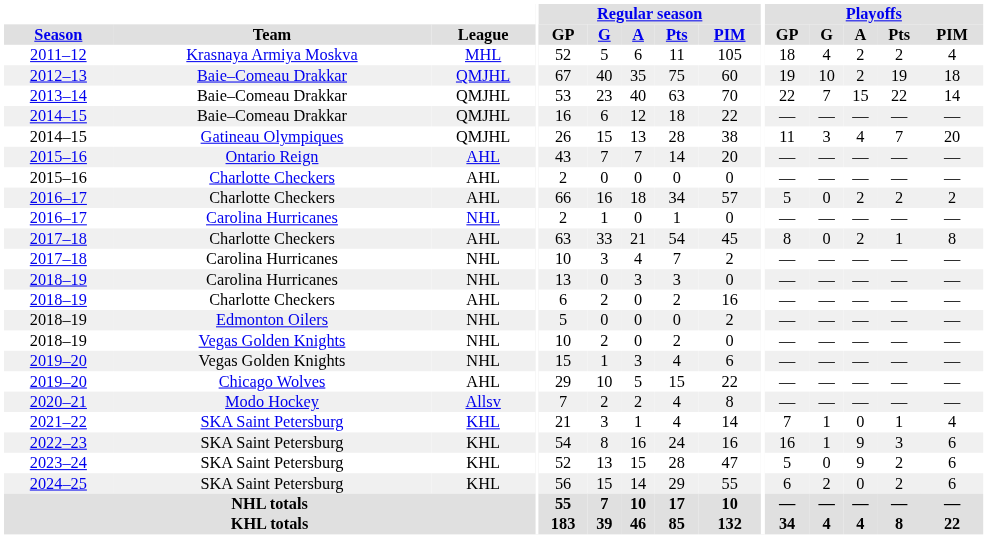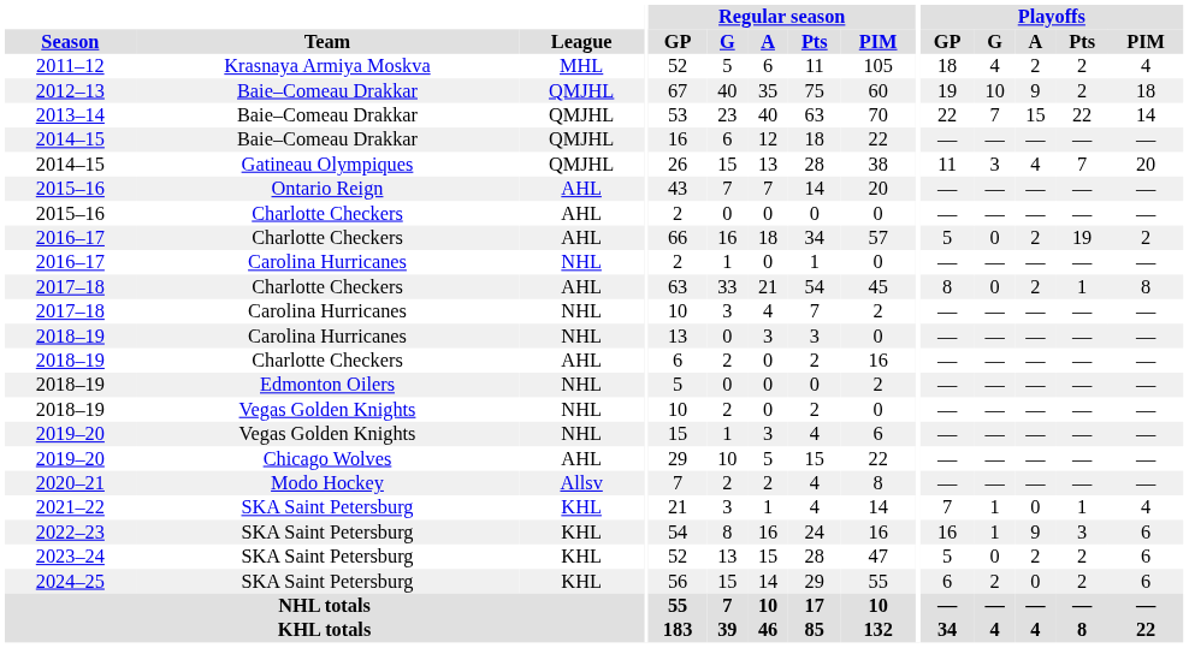2012–13 | Playoffs / A: 2 -> 9
2012–13 | Playoffs / Pts: 19 -> 2
2016–17 / Charlotte Checkers | Playoffs / Pts: 2 -> 19
2023–24 | Playoffs / A: 9 -> 2
